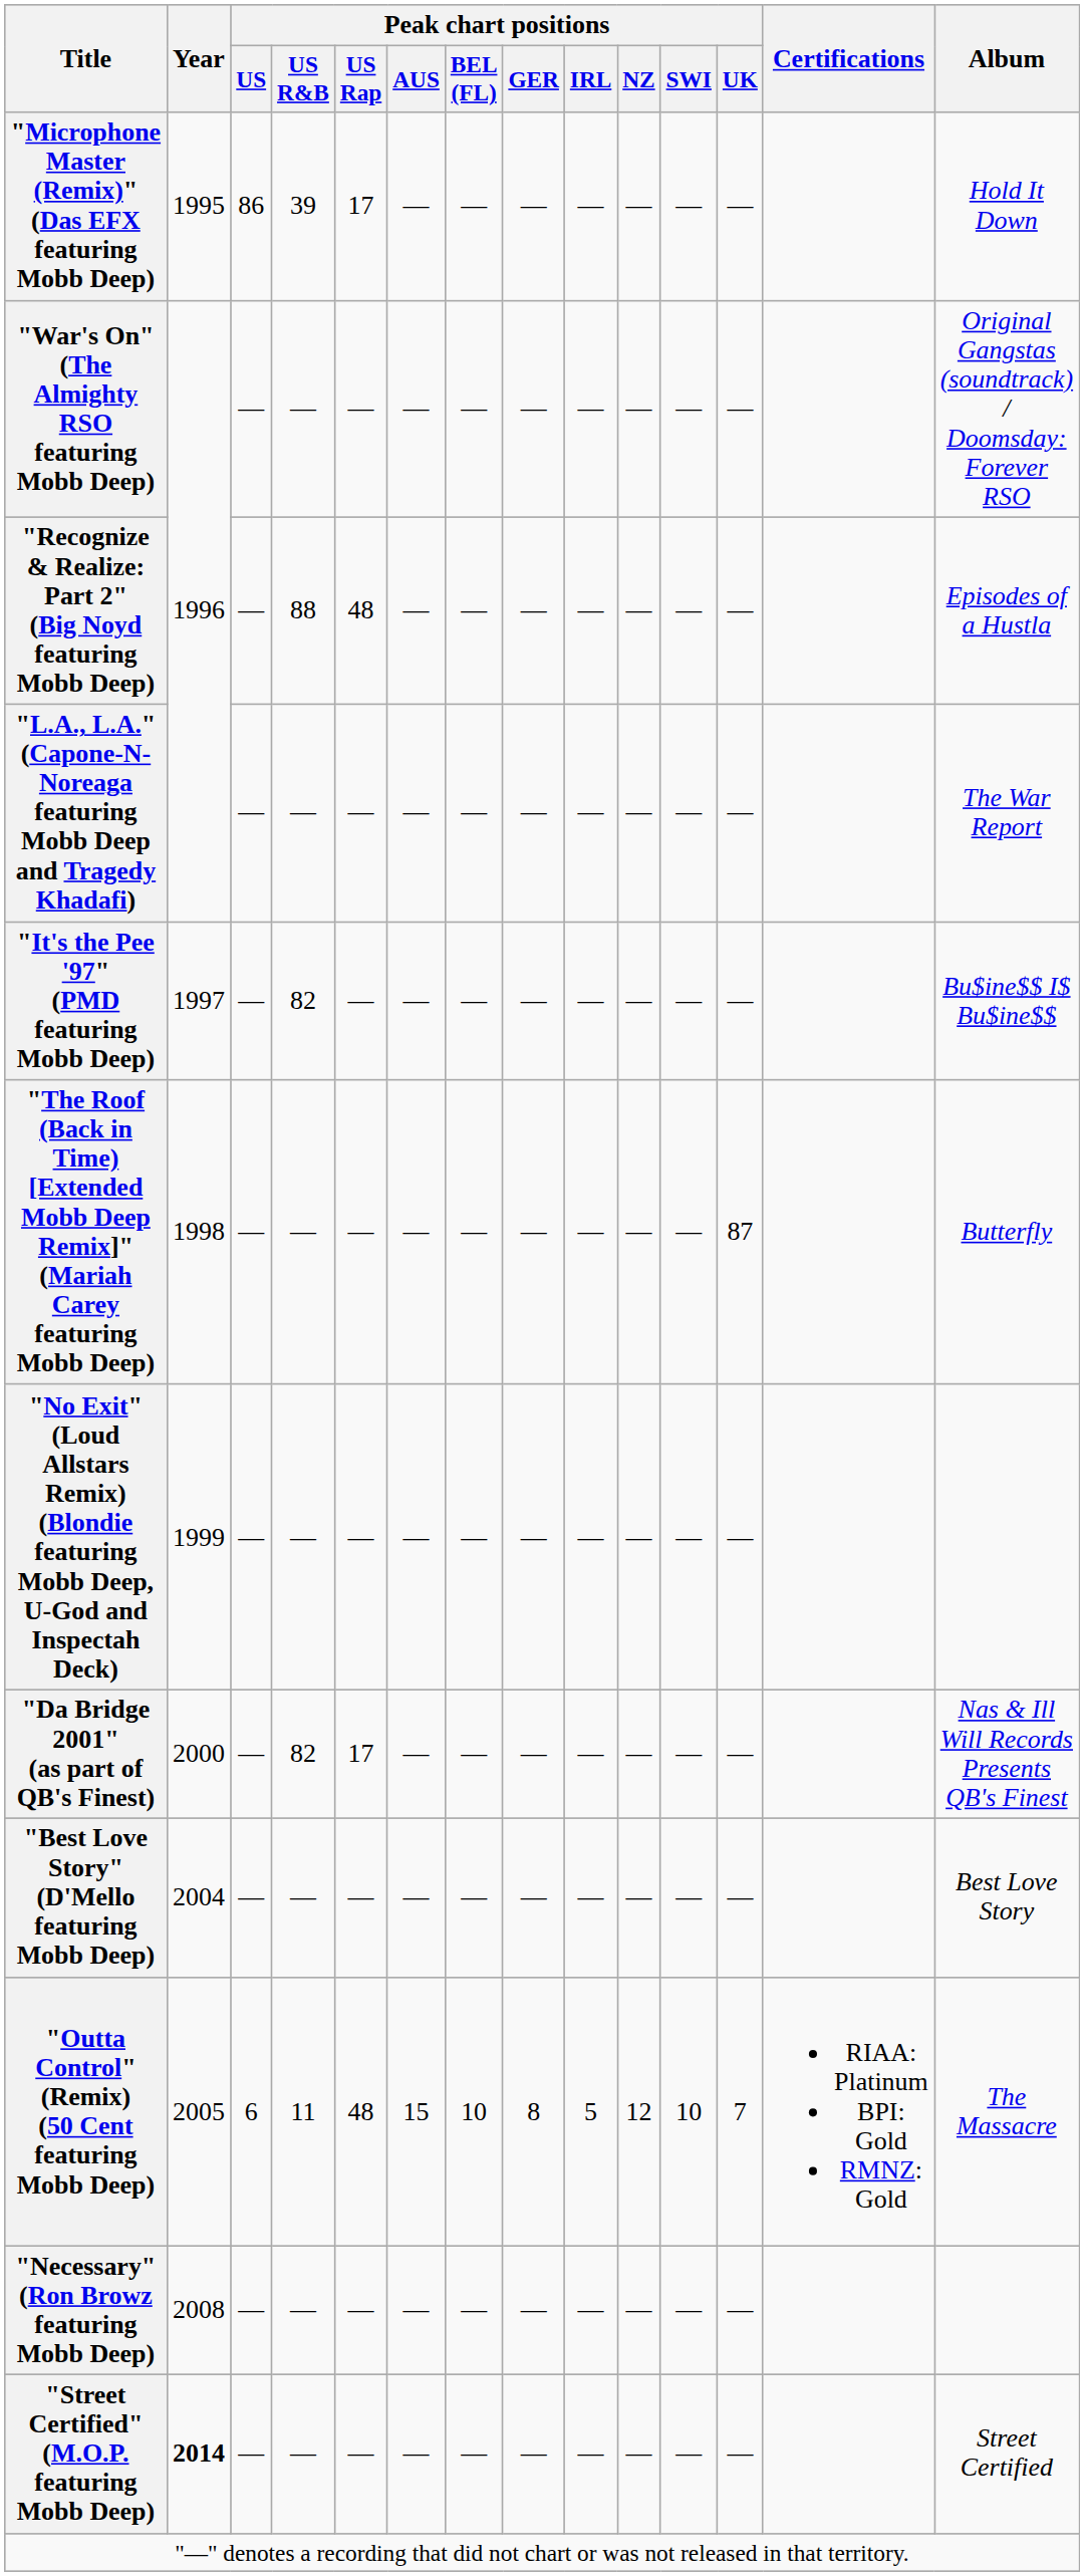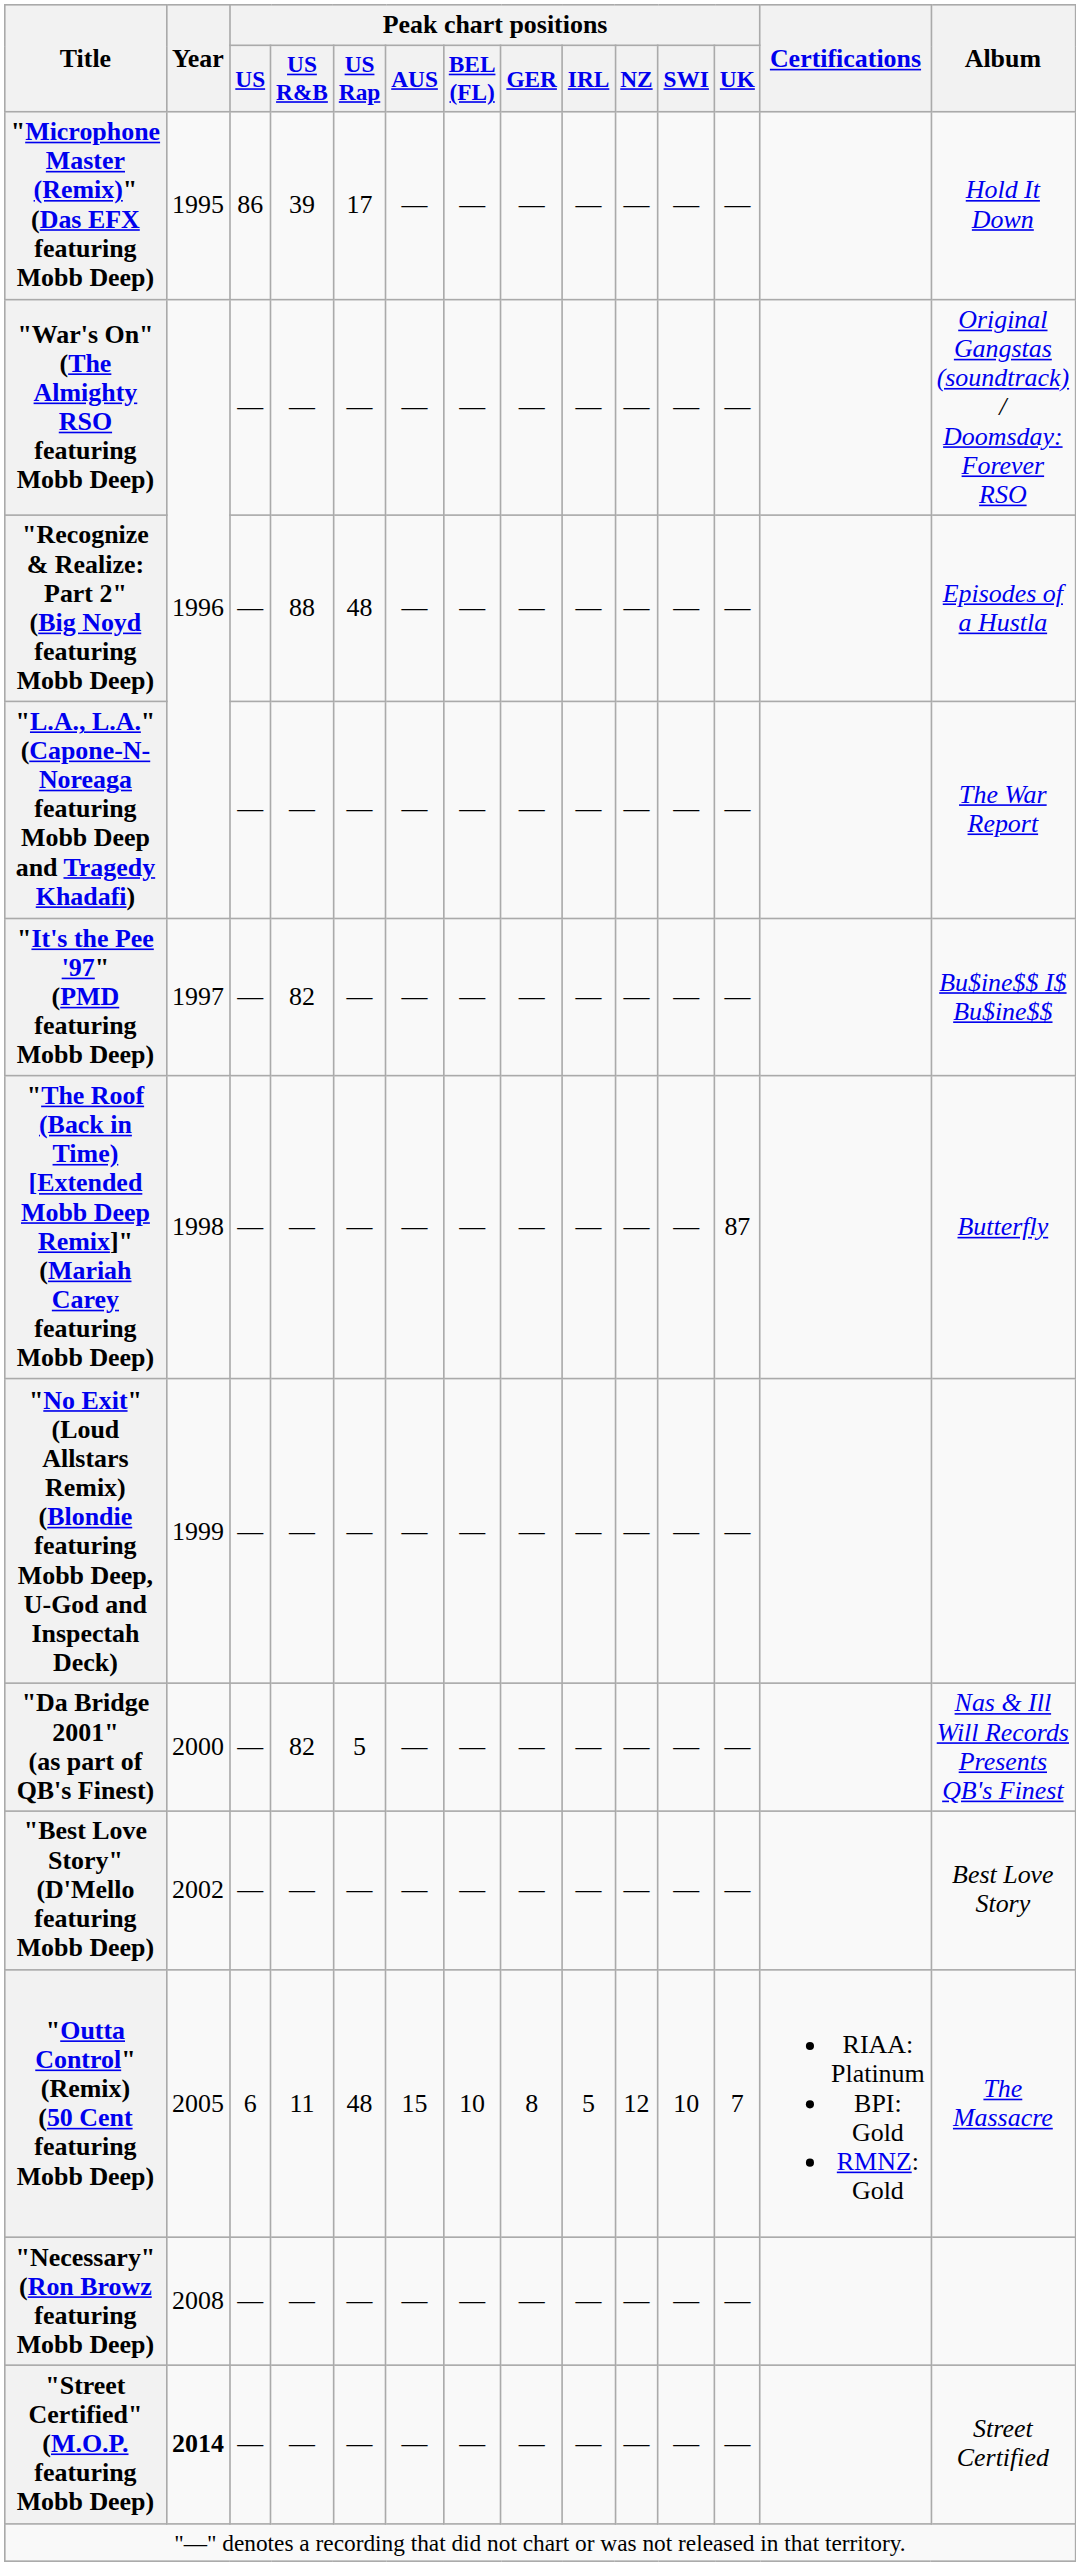"Da Bridge 2001" (as part of QB's Finest) | Peak chart positions / US Rap: 17 -> 5
"Best Love Story" (D'Mello featuring Mobb Deep) | Year: 2004 -> 2002
